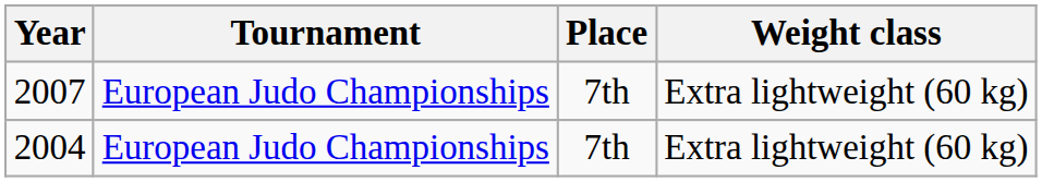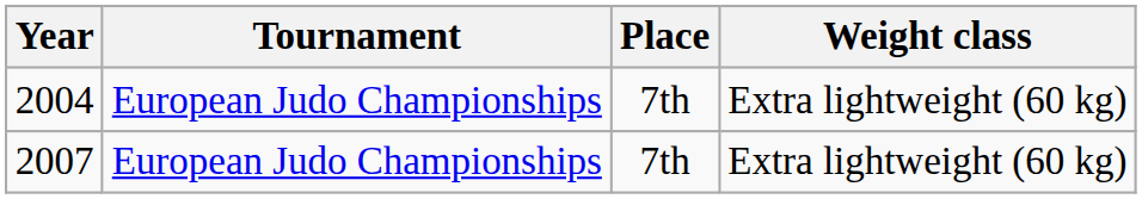rows swapped: 2007 <-> 2004
